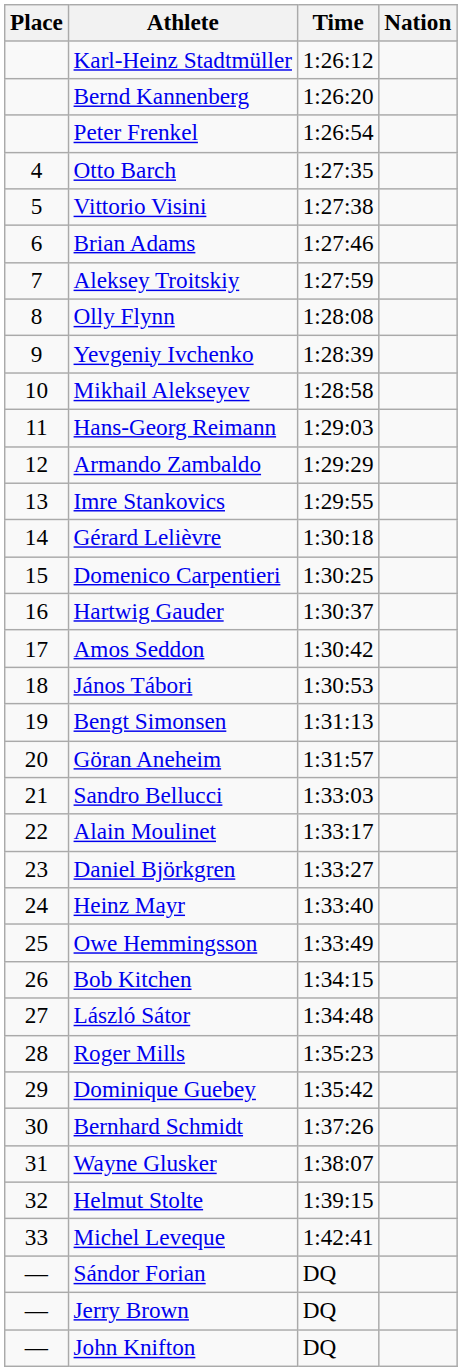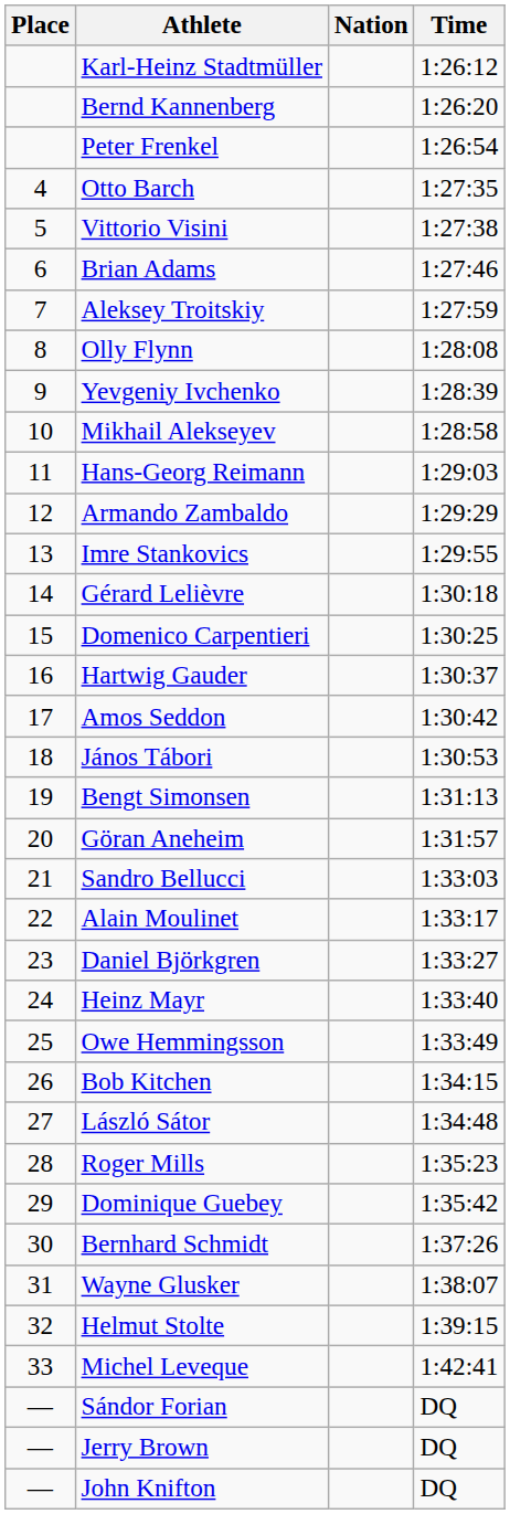columns swapped: Nation <-> Time
